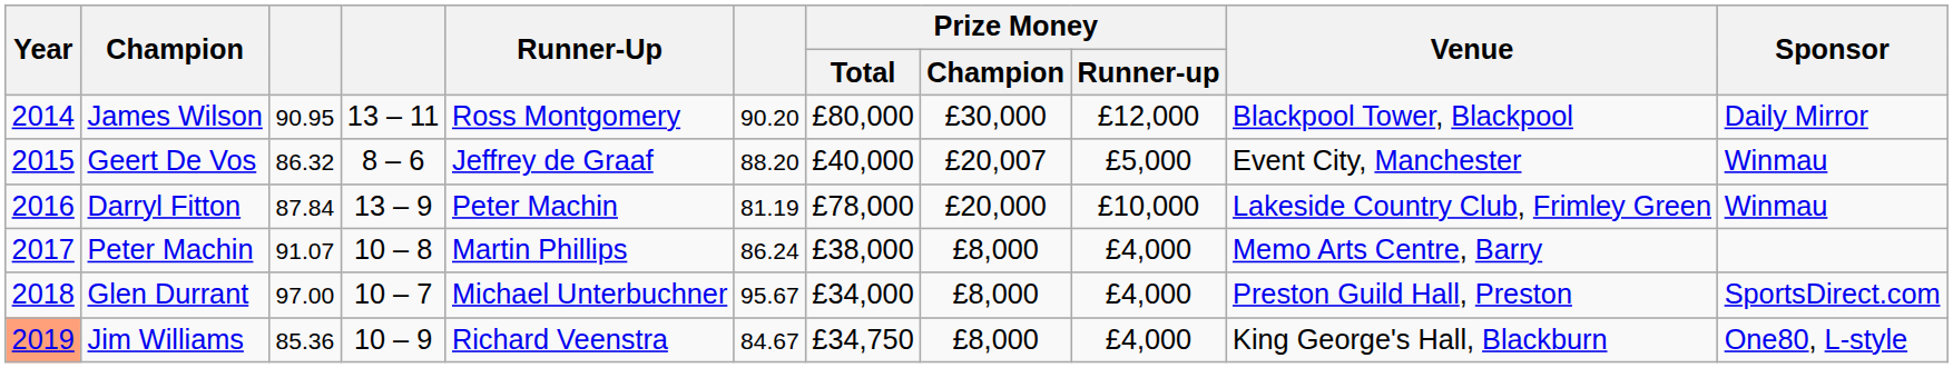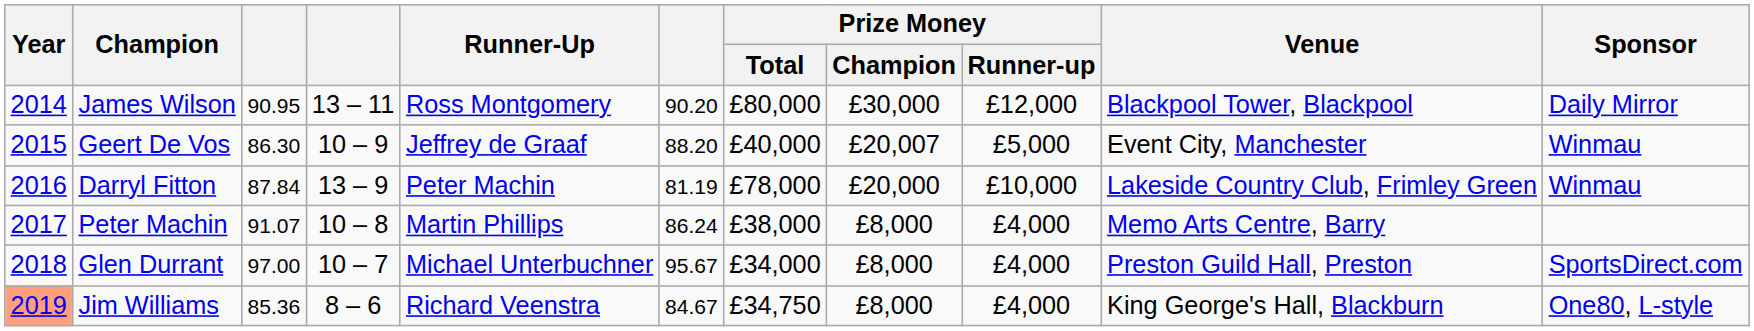Geert De Vos | column 3: 86.32 -> 86.30
Geert De Vos | column 4: 8 – 6 -> 10 – 9
Jim Williams | column 4: 10 – 9 -> 8 – 6
